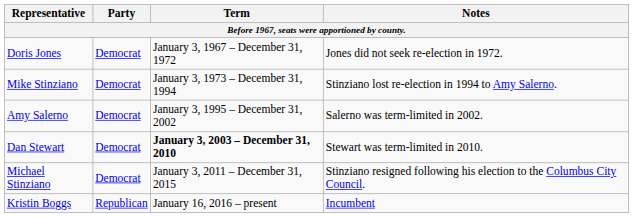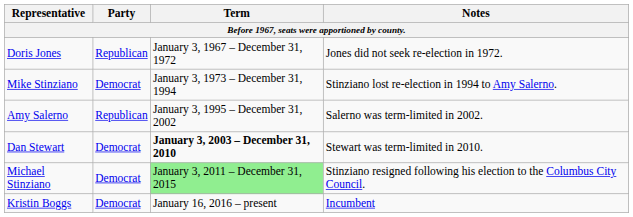Doris Jones | Party: Democrat -> Republican
Amy Salerno | Party: Democrat -> Republican
Michael Stinziano | Term: no background -> lightgreen background
Kristin Boggs | Party: Republican -> Democrat
